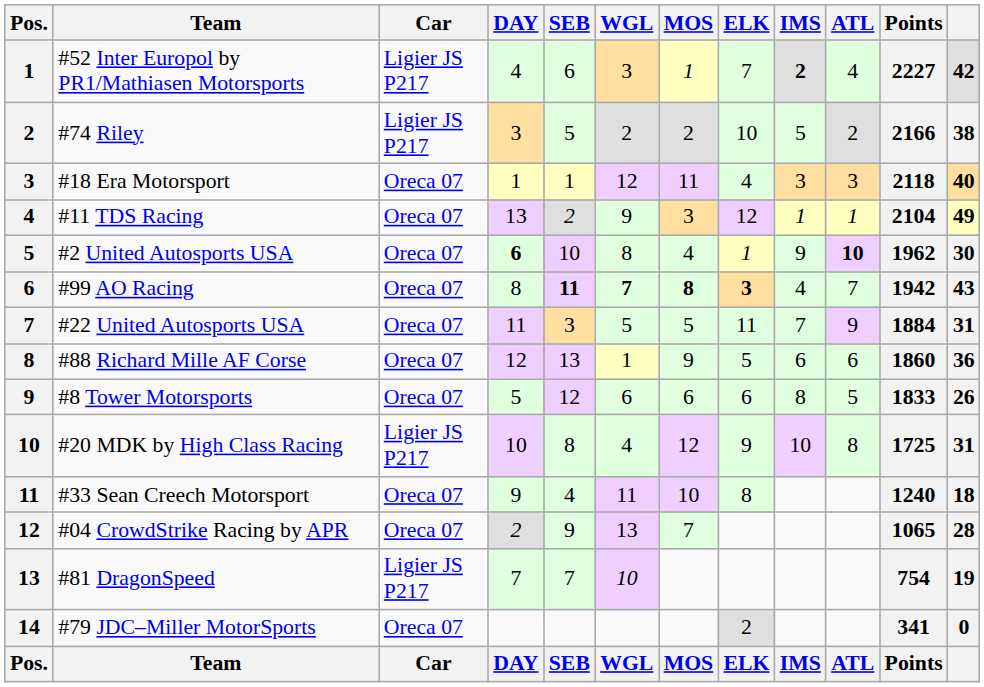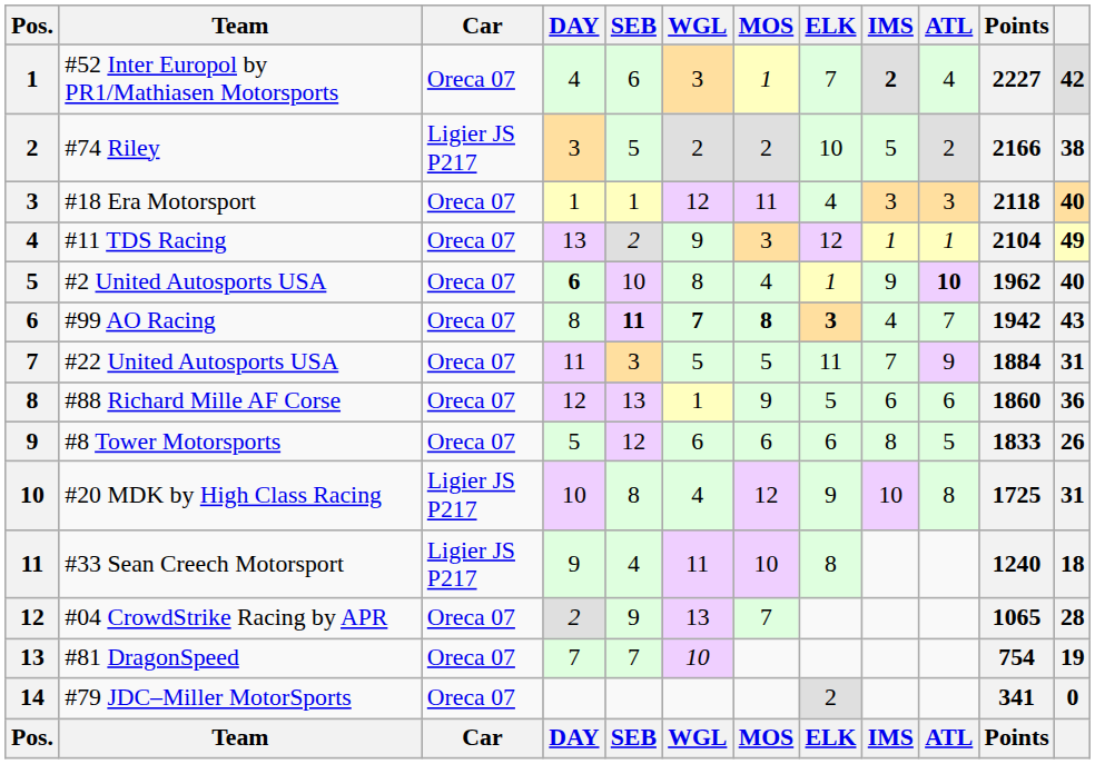#52 Inter Europol by PR1/Mathiasen Motorsports | Car: Ligier JS P217 -> Oreca 07
#2 United Autosports USA | column 12: 30 -> 40
#33 Sean Creech Motorsport | Car: Oreca 07 -> Ligier JS P217
#81 DragonSpeed | Car: Ligier JS P217 -> Oreca 07
